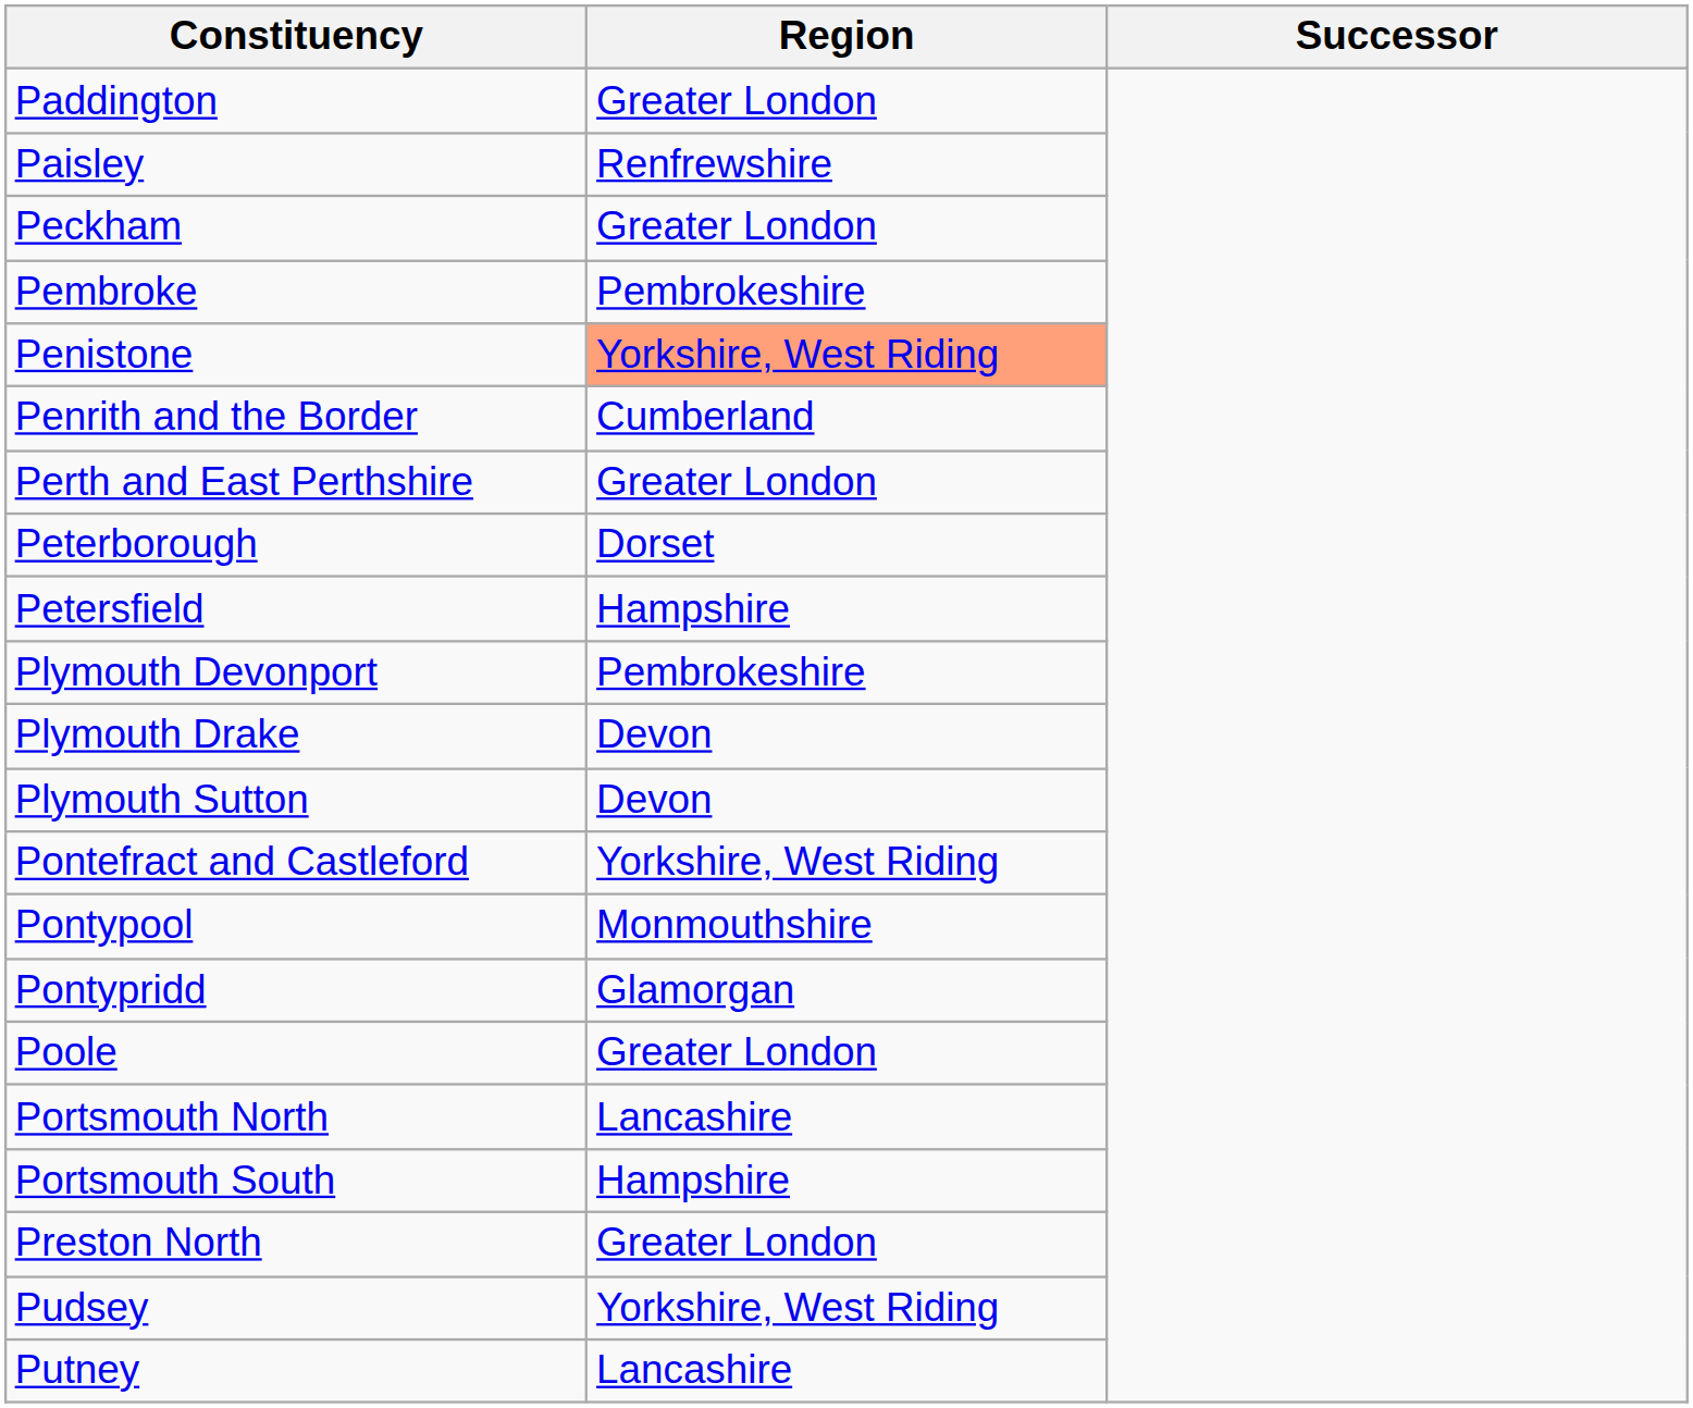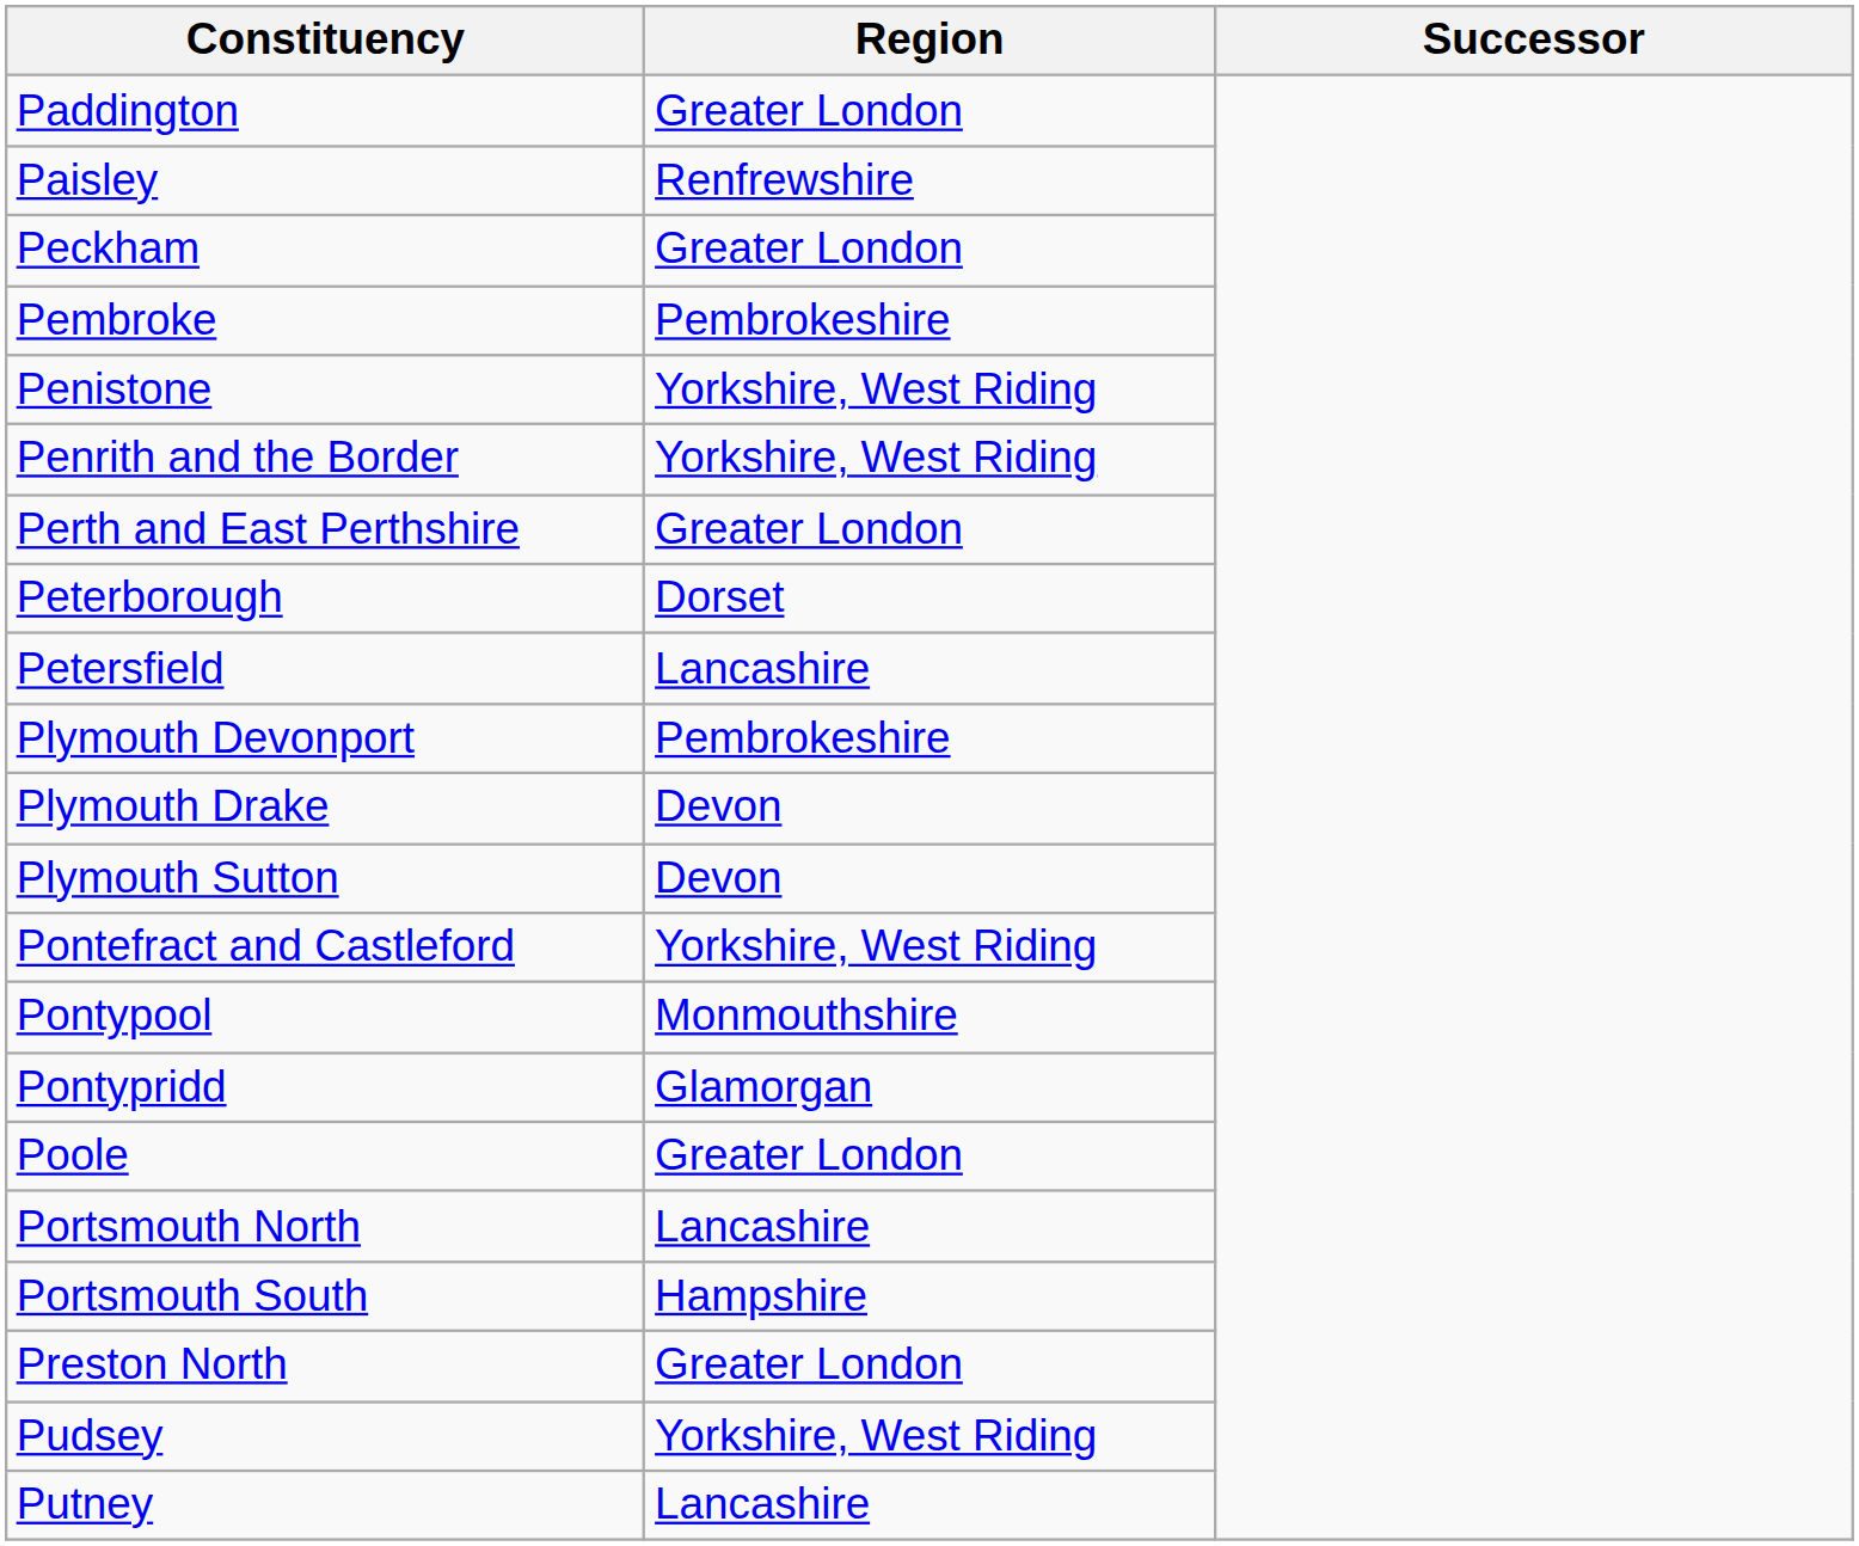Penistone | Region: lightsalmon background -> no background
Penrith and the Border | Region: Cumberland -> Yorkshire, West Riding
Petersfield | Region: Hampshire -> Lancashire
